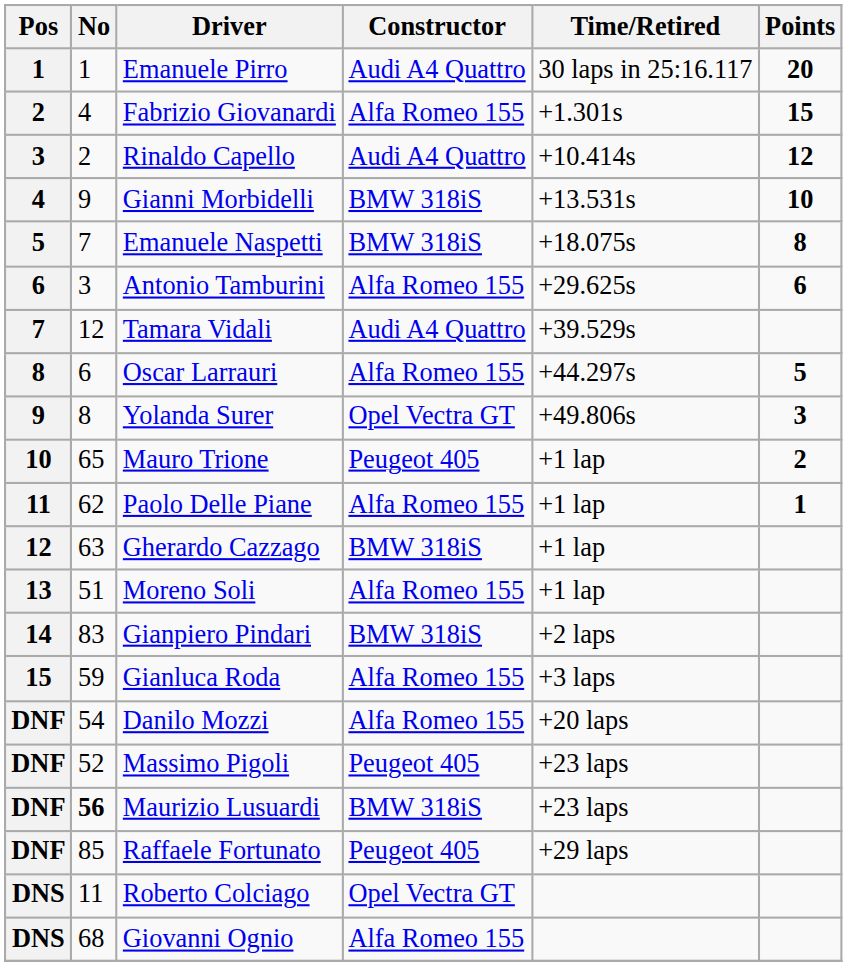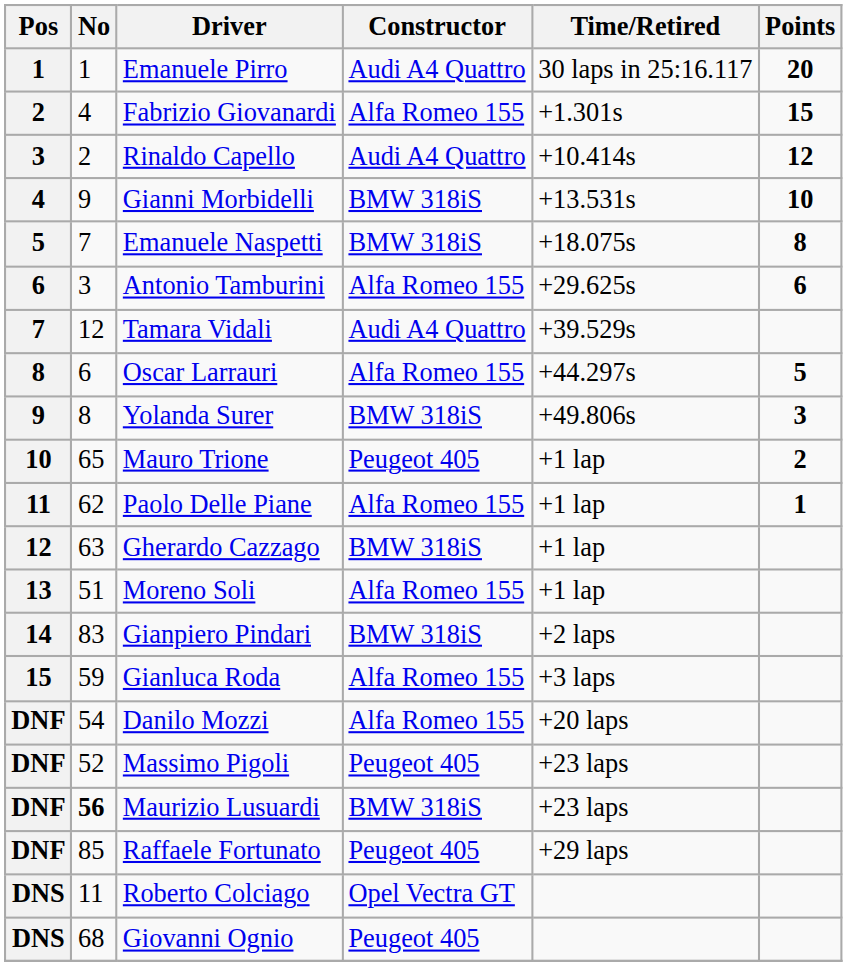Yolanda Surer | Constructor: Opel Vectra GT -> BMW 318iS
Giovanni Ognio | Constructor: Alfa Romeo 155 -> Peugeot 405
